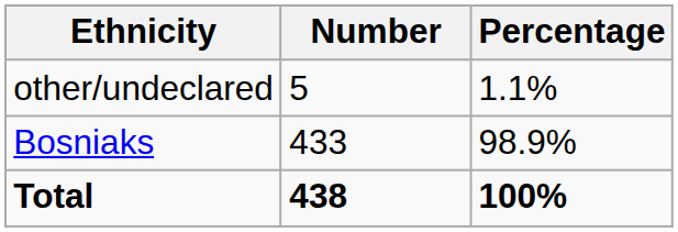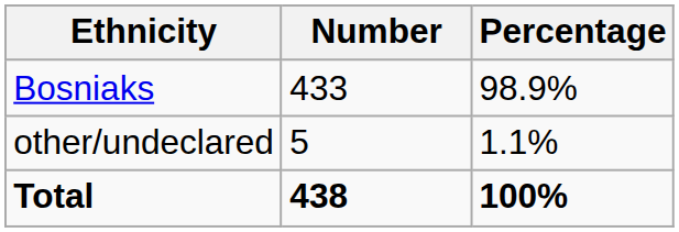rows swapped: Bosniaks <-> other/undeclared
